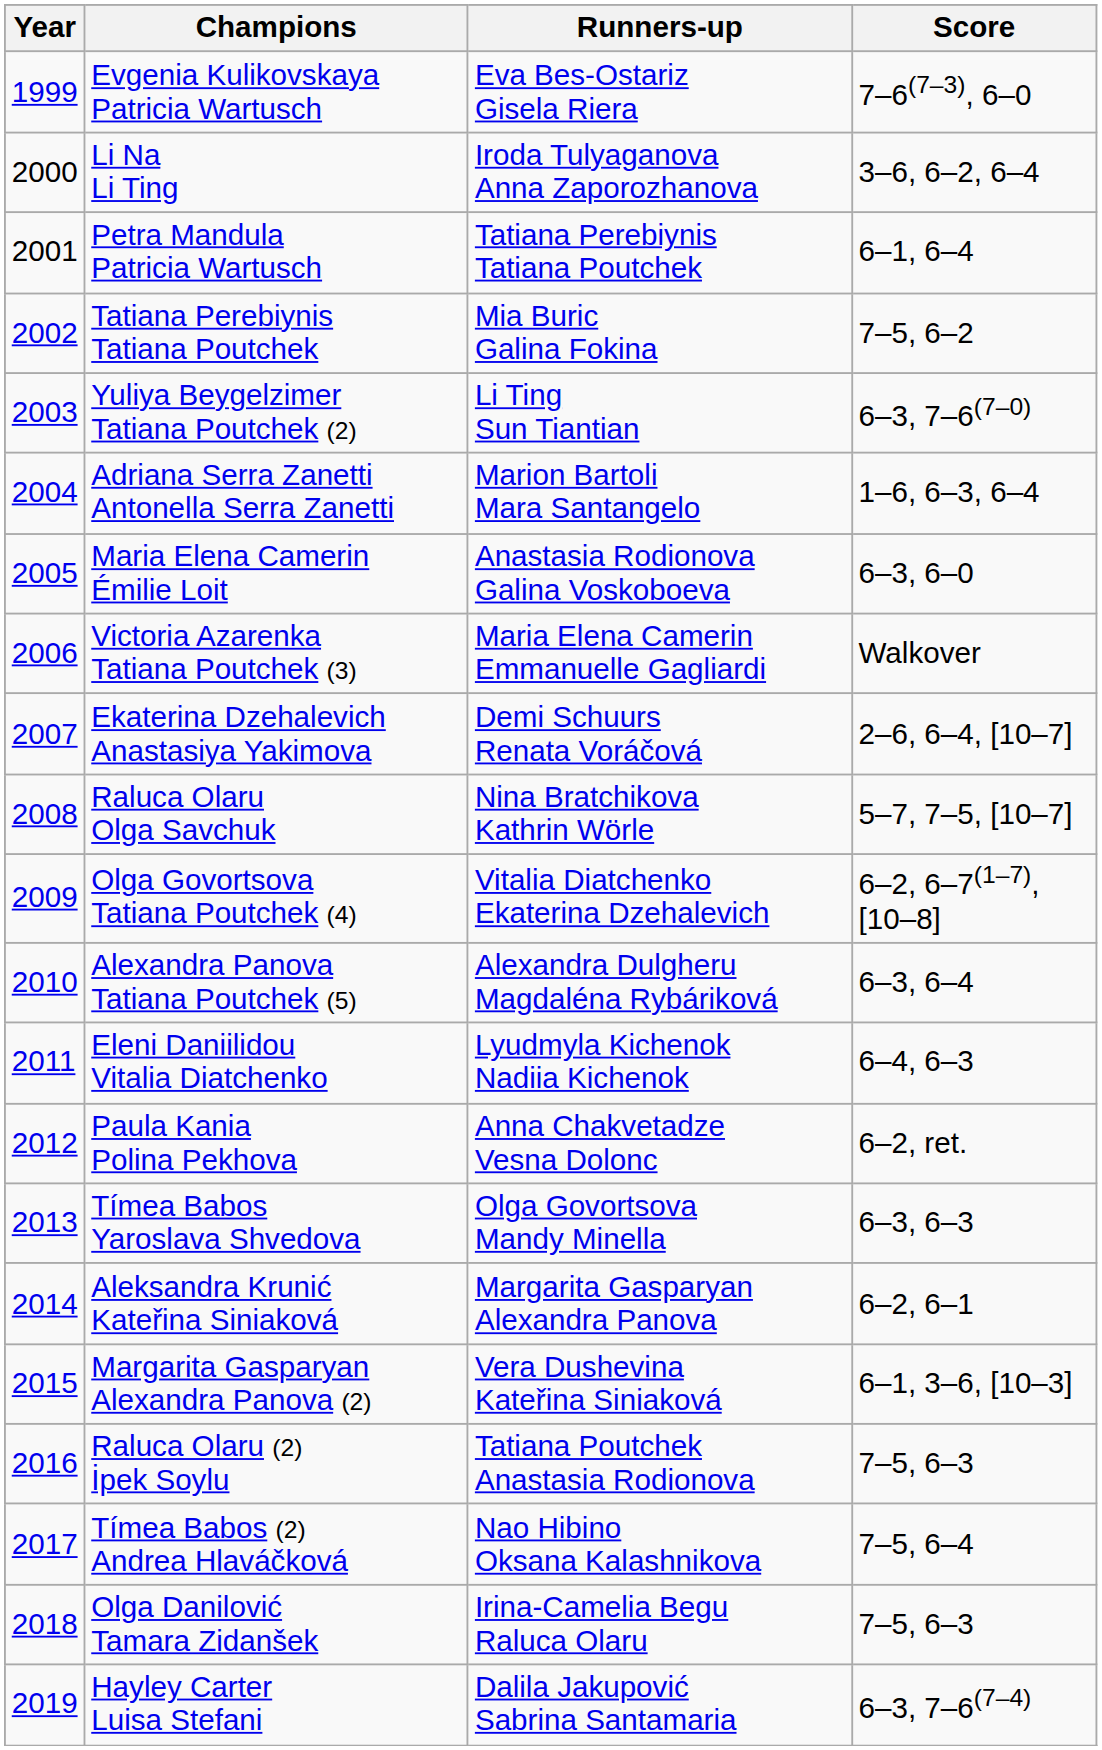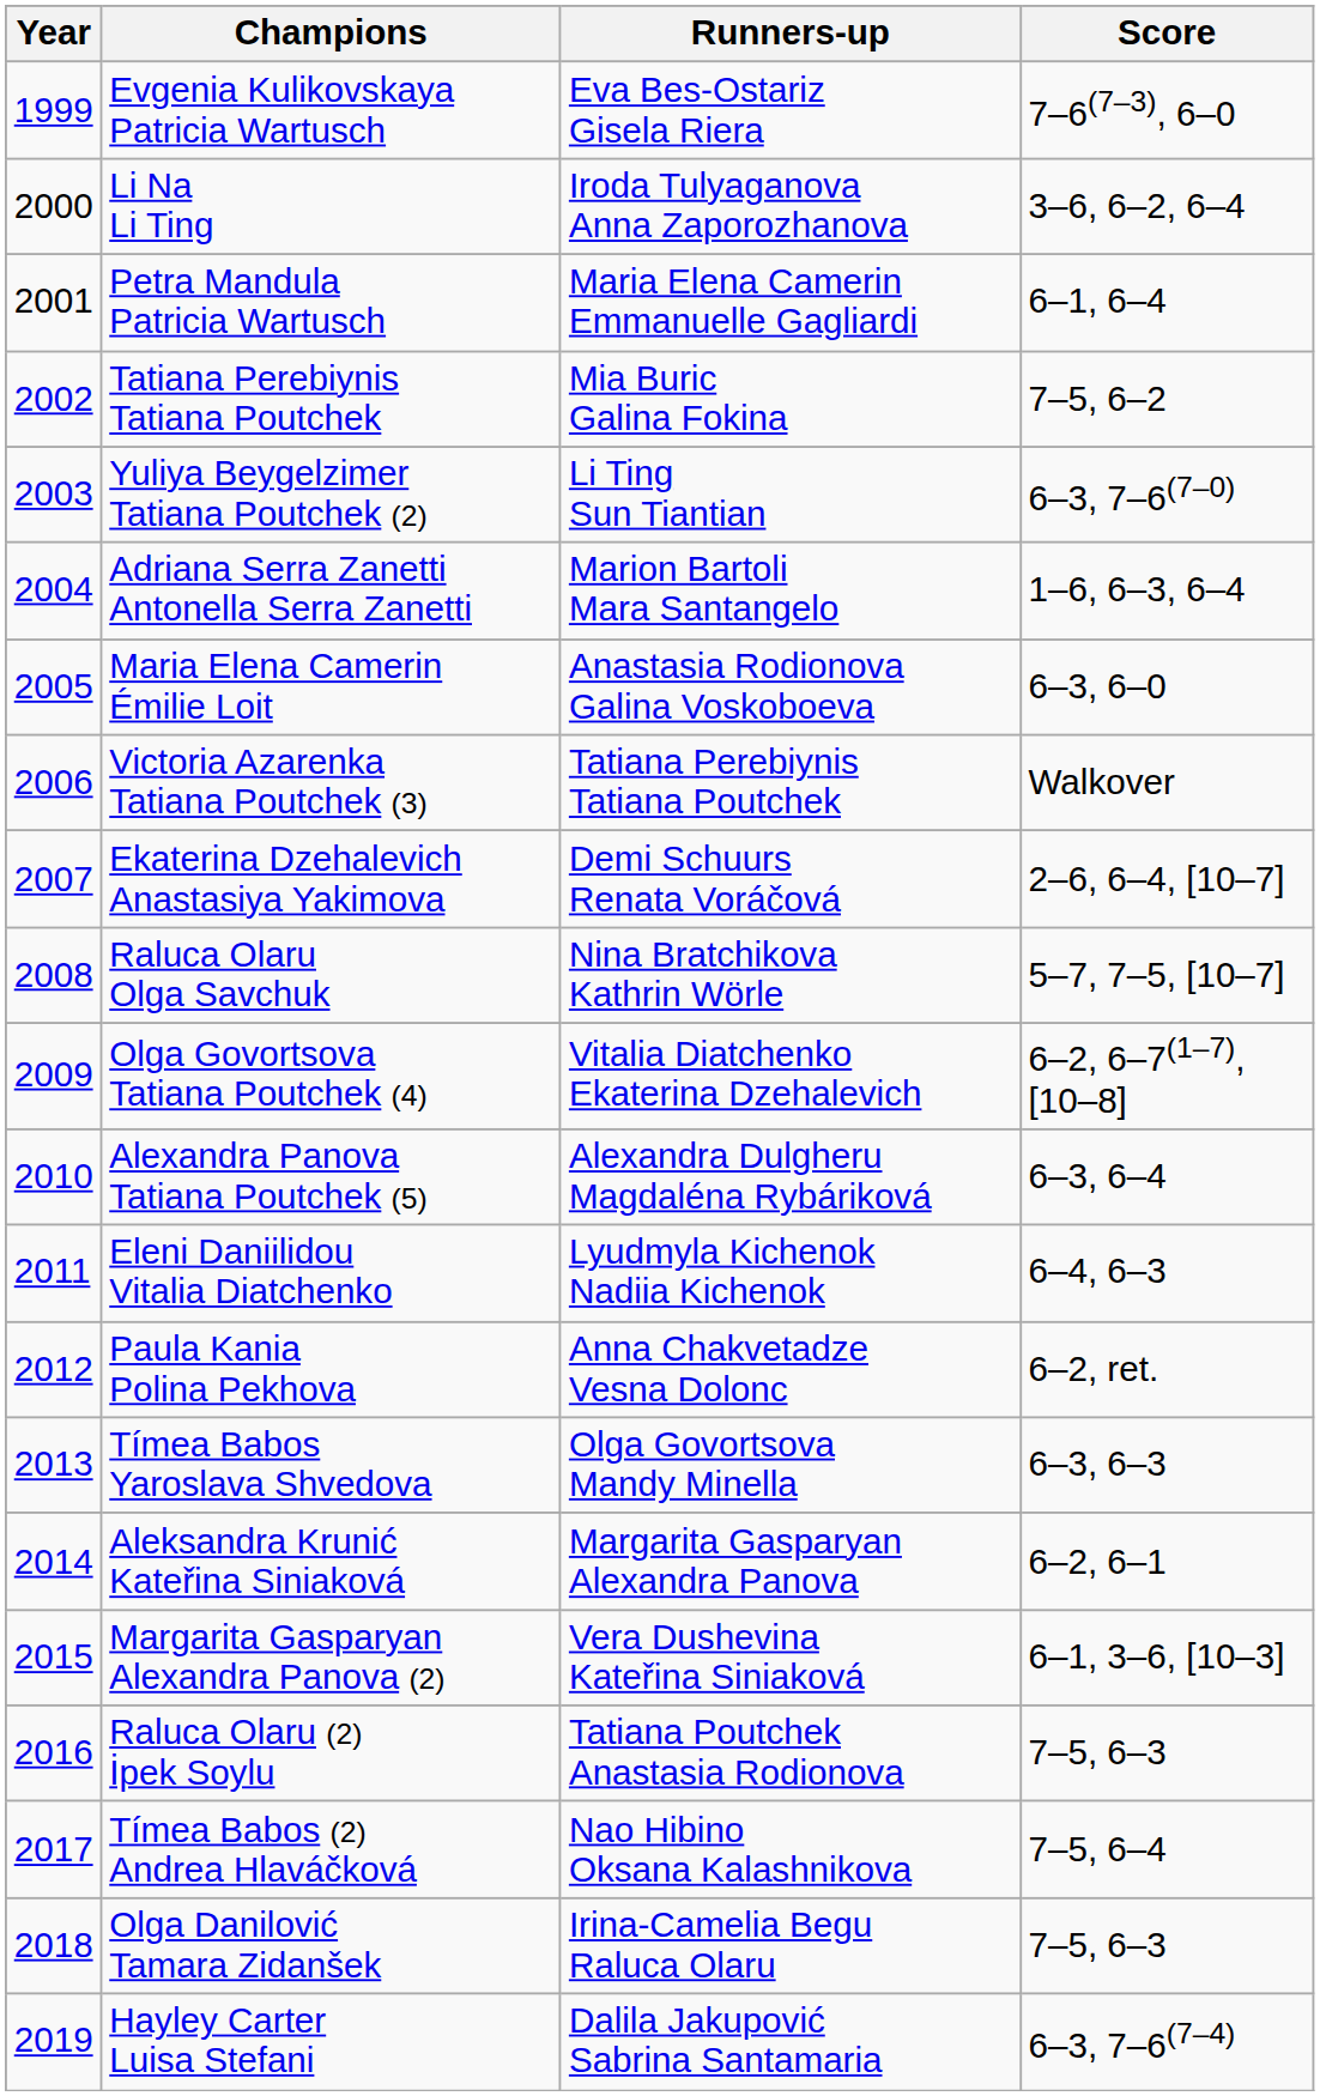Petra Mandula Patricia Wartusch | Runners-up: Tatiana Perebiynis Tatiana Poutchek -> Maria Elena Camerin Emmanuelle Gagliardi
Victoria Azarenka Tatiana Poutchek (3) | Runners-up: Maria Elena Camerin Emmanuelle Gagliardi -> Tatiana Perebiynis Tatiana Poutchek
